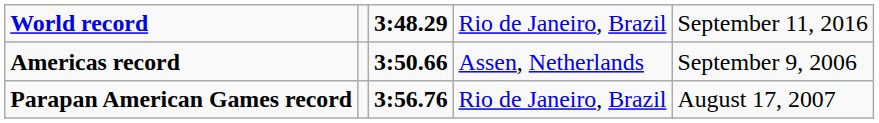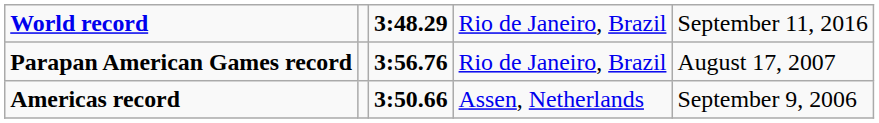rows swapped: Parapan American Games record <-> Americas record
